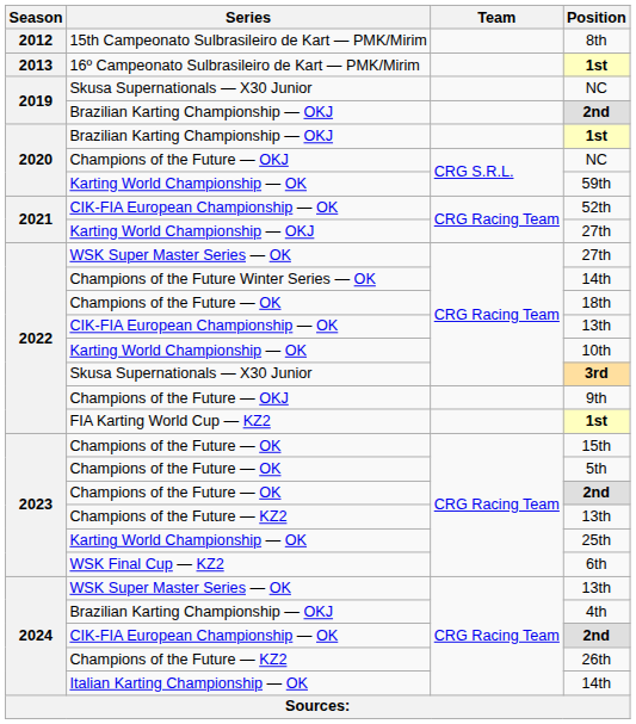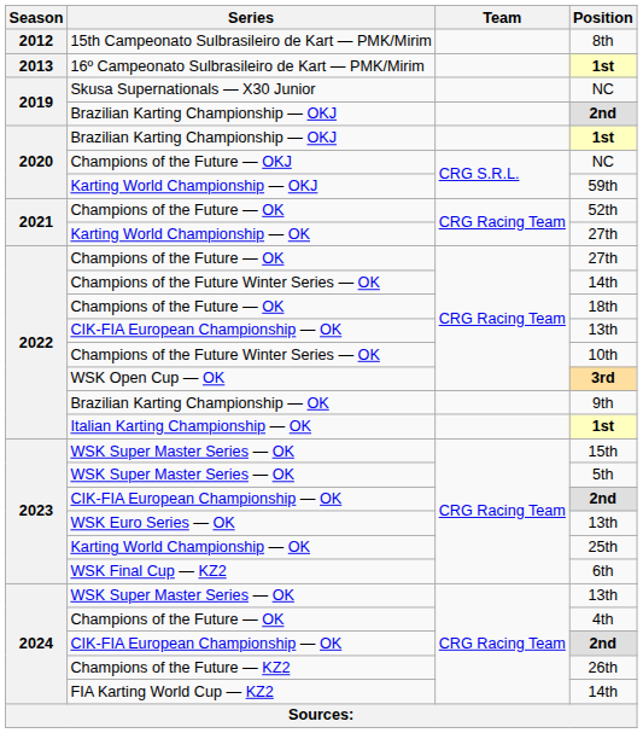59th | Series: Karting World Championship — OK -> Karting World Championship — OKJ
52th | Series: CIK-FIA European Championship — OK -> Champions of the Future — OK
2021 / 27th | Series: Karting World Championship — OKJ -> Karting World Championship — OK
2022 / 27th | Series: WSK Super Master Series — OK -> Champions of the Future — OK
10th | Series: Karting World Championship — OK -> Champions of the Future Winter Series — OK
3rd | Series: Skusa Supernationals — X30 Junior -> WSK Open Cup — OK
9th | Series: Champions of the Future — OKJ -> Brazilian Karting Championship — OK
2022 / 1st | Series: FIA Karting World Cup — KZ2 -> Italian Karting Championship — OK
15th | Series: Champions of the Future — OK -> WSK Super Master Series — OK
5th | Series: Champions of the Future — OK -> WSK Super Master Series — OK
2023 / 2nd | Series: Champions of the Future — OK -> CIK-FIA European Championship — OK
2023 / 13th | Series: Champions of the Future — KZ2 -> WSK Euro Series — OK
4th | Series: Brazilian Karting Championship — OKJ -> Champions of the Future — OK
2024 / 14th | Series: Italian Karting Championship — OK -> FIA Karting World Cup — KZ2
